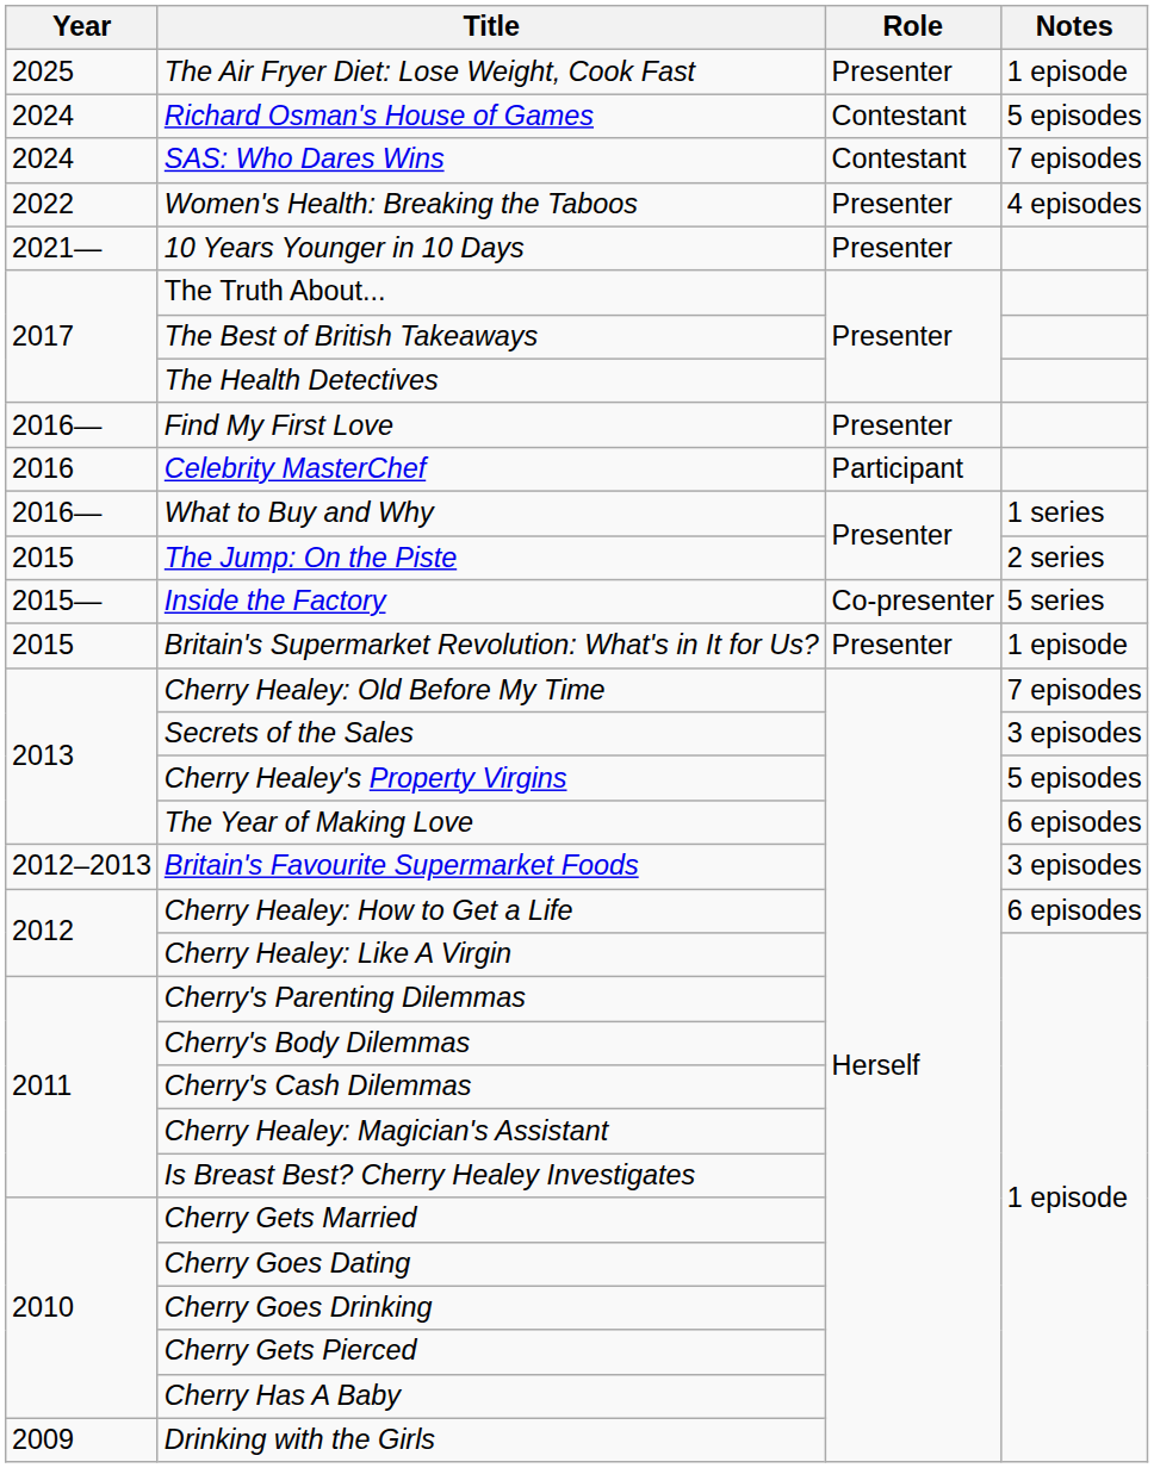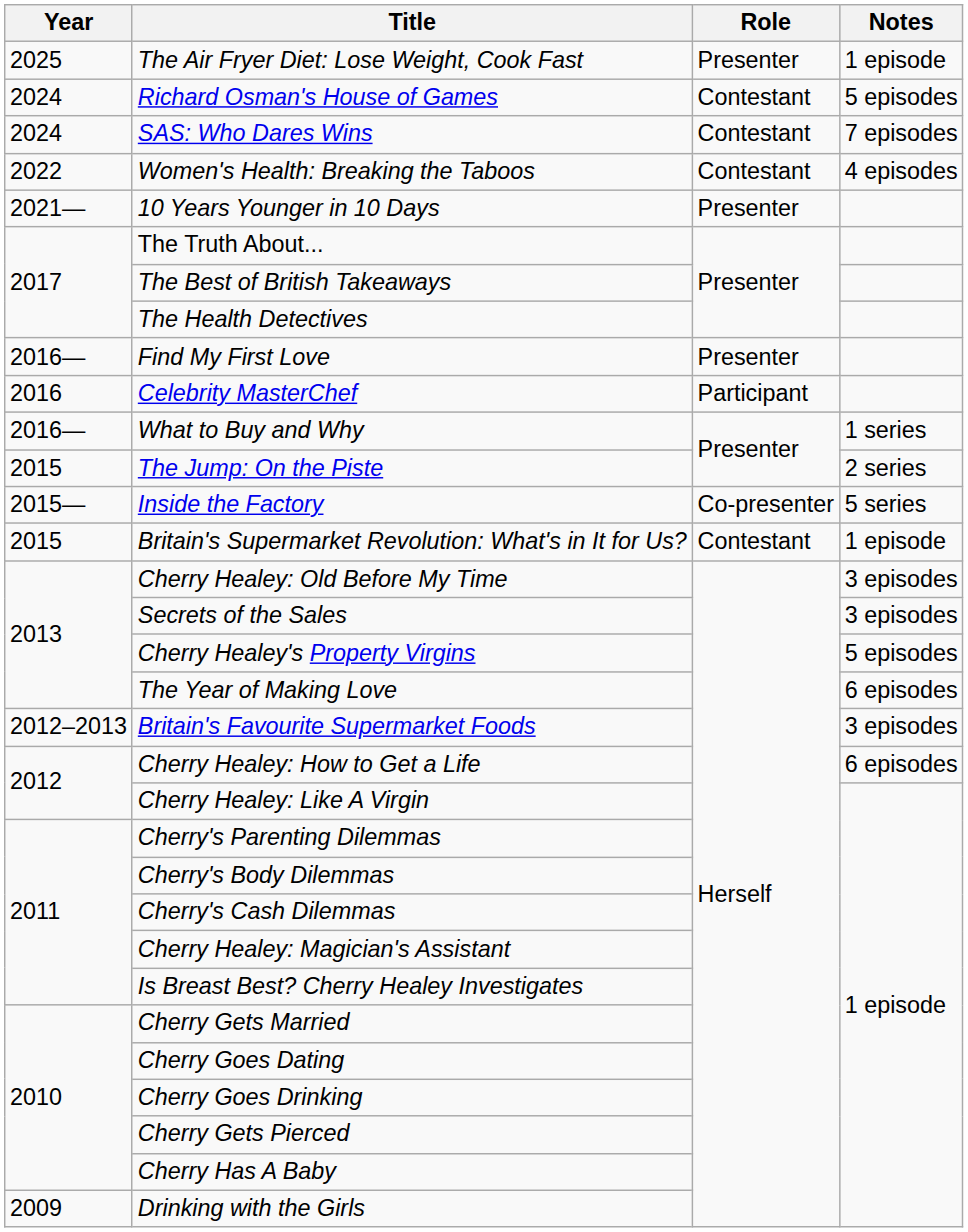Women's Health: Breaking the Taboos | Role: Presenter -> Contestant
Britain's Supermarket Revolution: What's in It for Us? | Role: Presenter -> Contestant
Cherry Healey: Old Before My Time | Notes: 7 episodes -> 3 episodes
